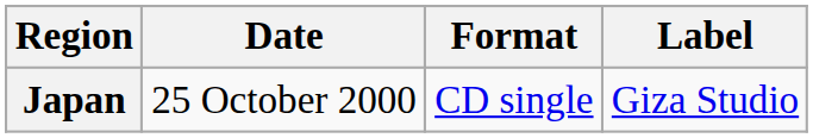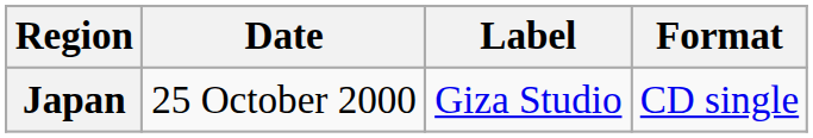columns swapped: Format <-> Label
